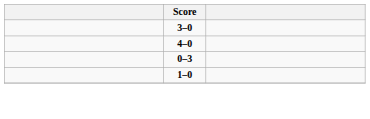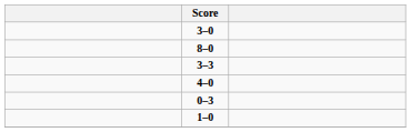+ row: 8–0
+ row: 3–3
